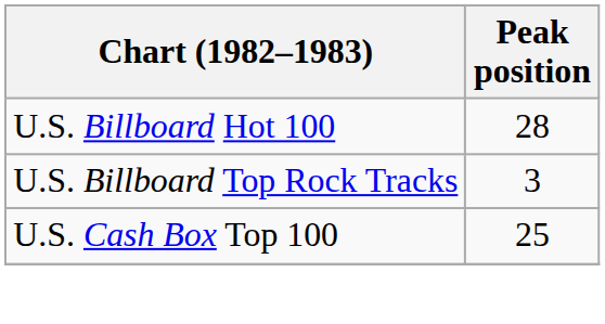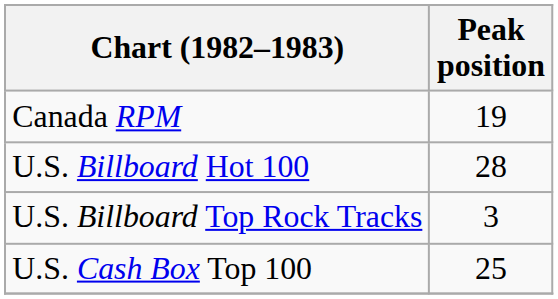+ row: Canada RPM | 19
